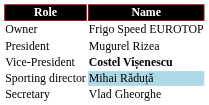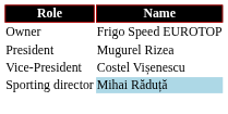Vice-President | Name: bold -> normal
- row: Secretary | Vlad Gheorghe
